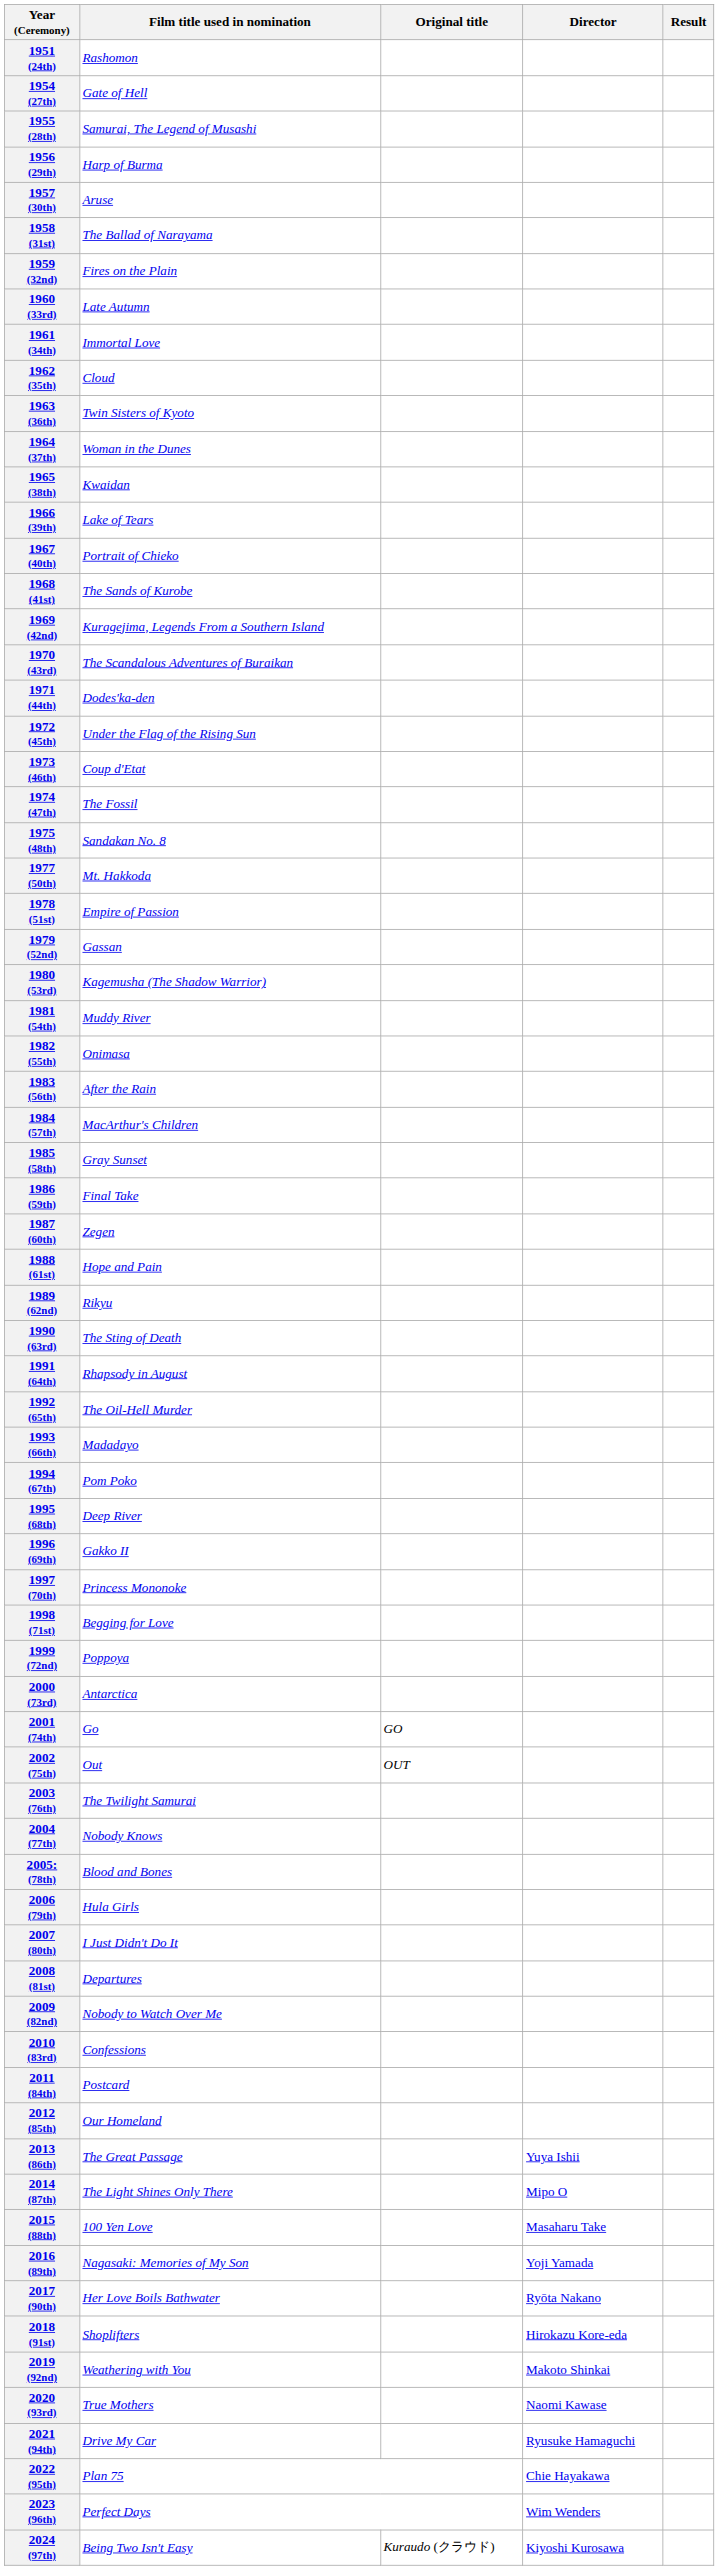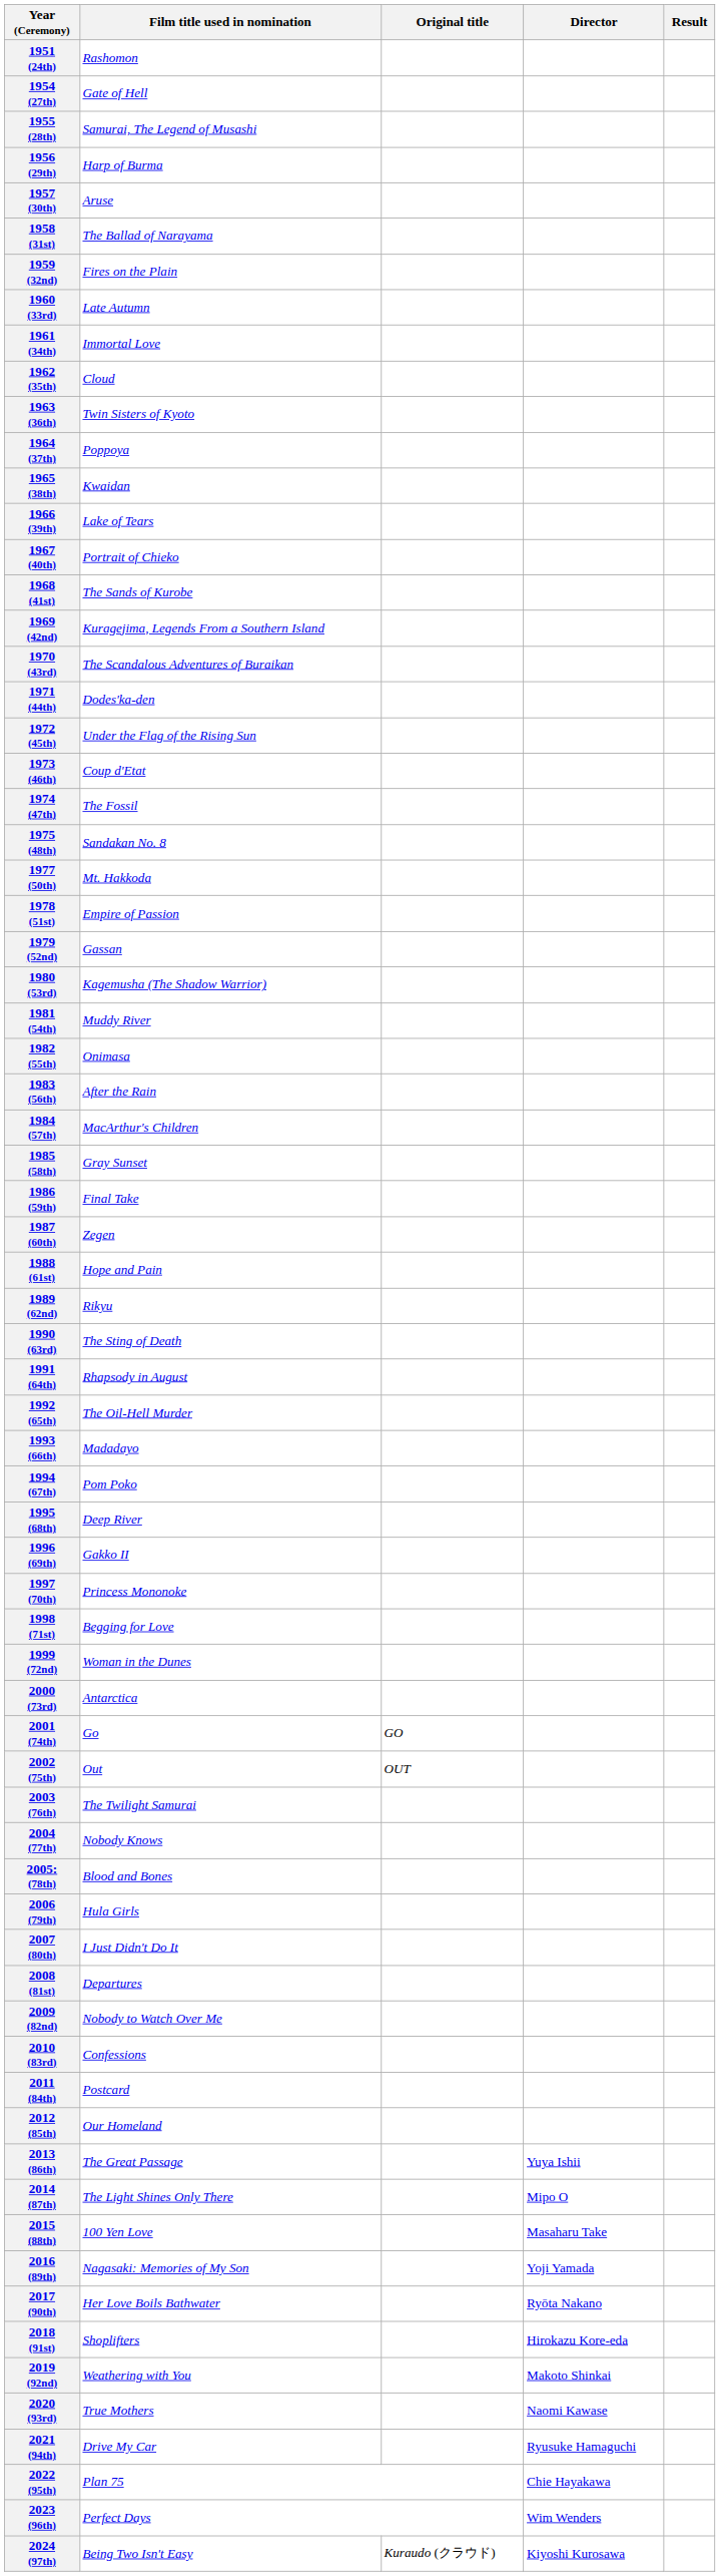1964 (37th) | Film title used in nomination: Woman in the Dunes -> Poppoya
1999 (72nd) | Film title used in nomination: Poppoya -> Woman in the Dunes
